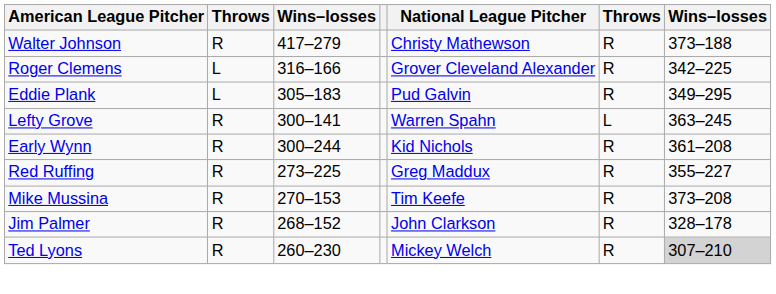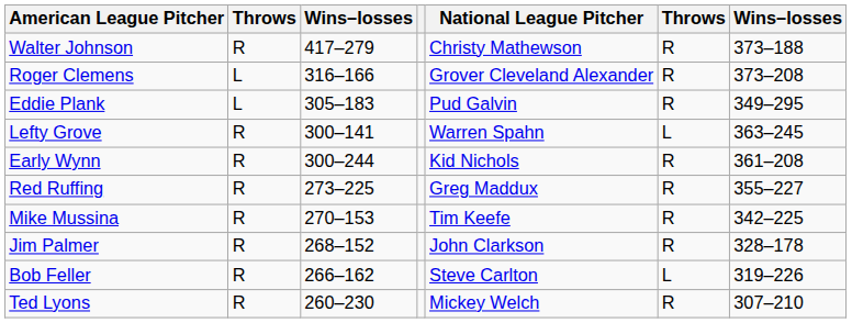Roger Clemens | column 7: 342–225 -> 373–208
Mike Mussina | column 7: 373–208 -> 342–225
+ row: Bob Feller | R | 266–162 | Steve Carlton | L | 319–226
Ted Lyons | column 7: lightgrey background -> no background
